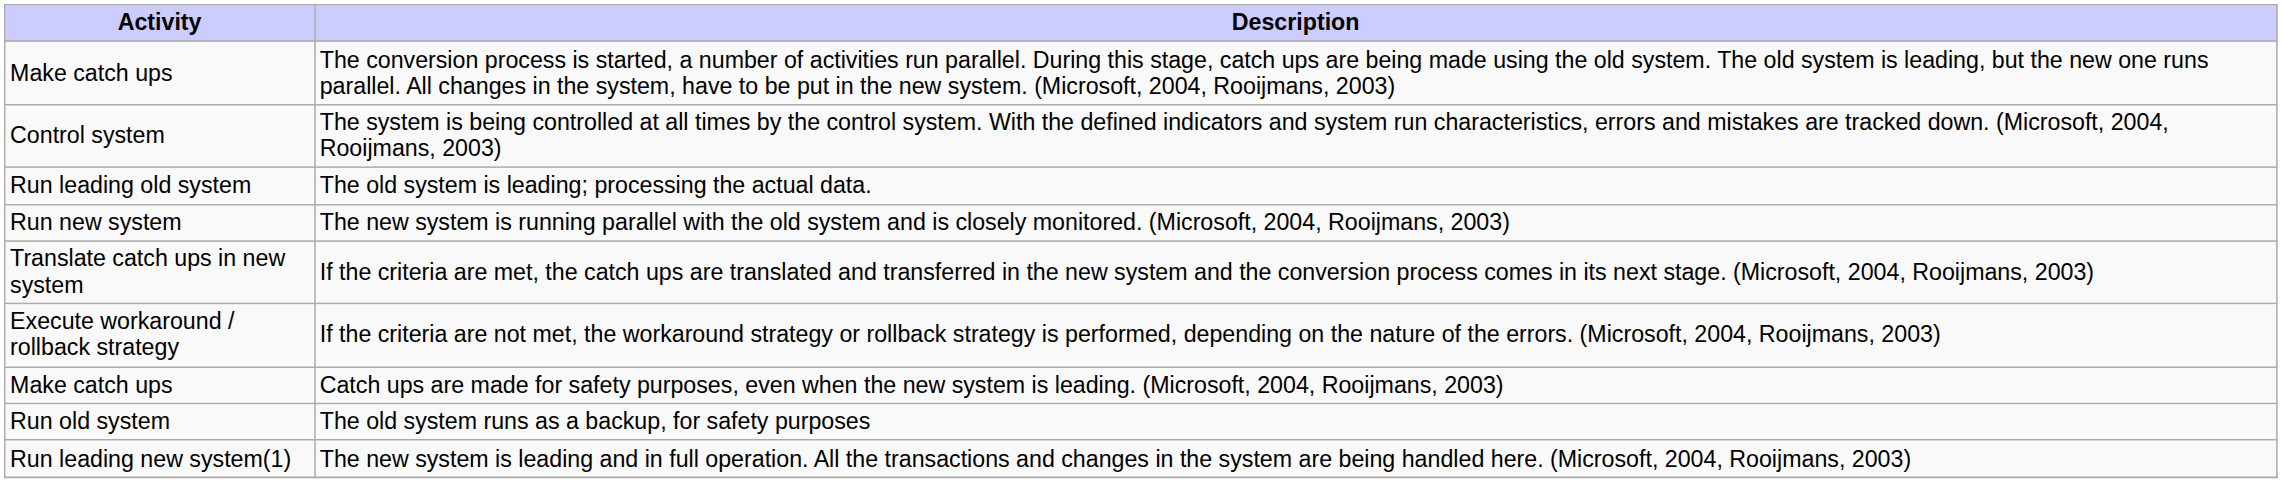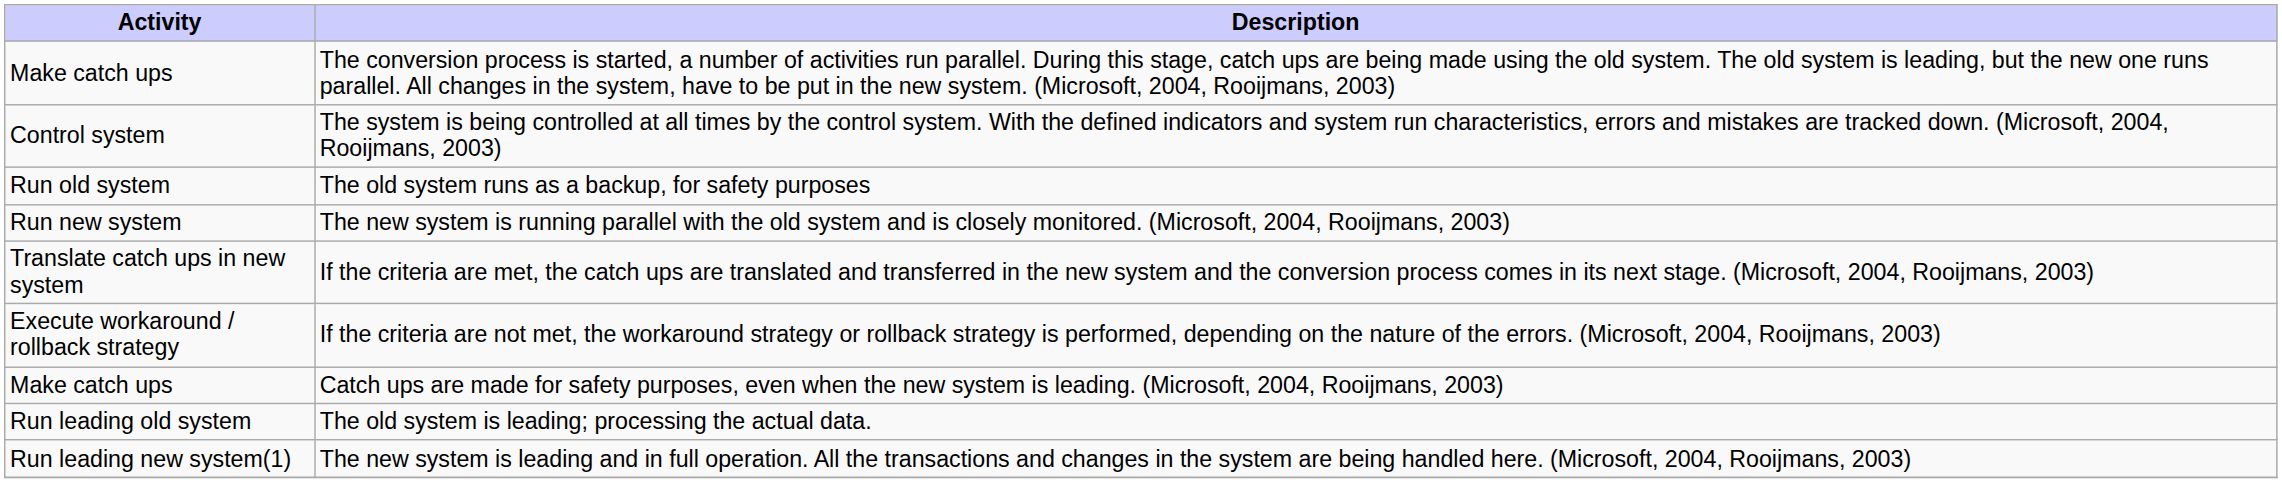rows swapped: The old system is leading; processing the actual data. <-> The old system runs as a backup, for safety purposes
